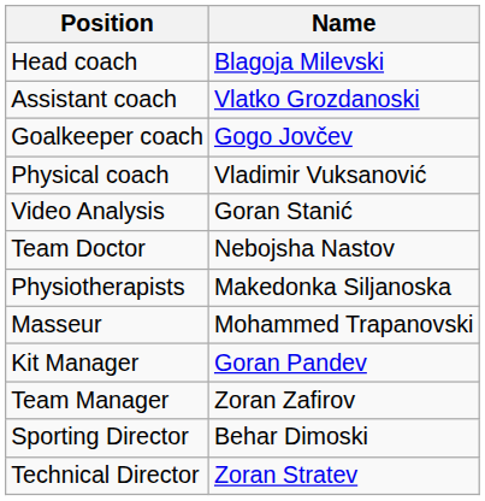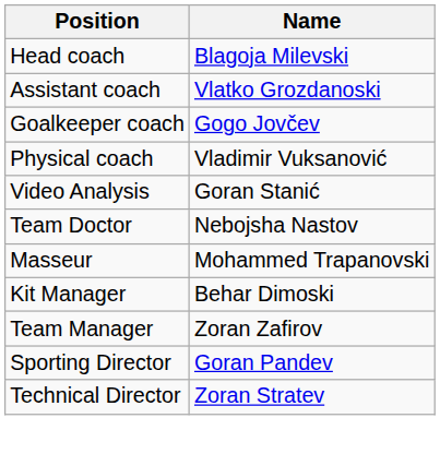- row: Physiotherapists | Makedonka Siljanoska
Kit Manager | Name: Goran Pandev -> Behar Dimoski
Sporting Director | Name: Behar Dimoski -> Goran Pandev
